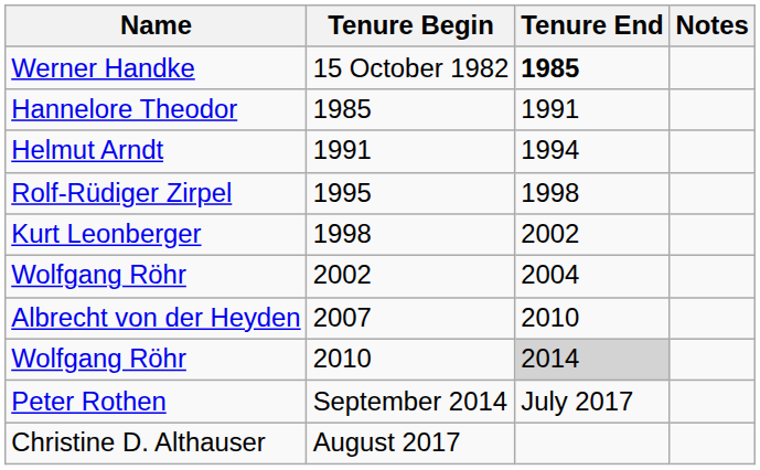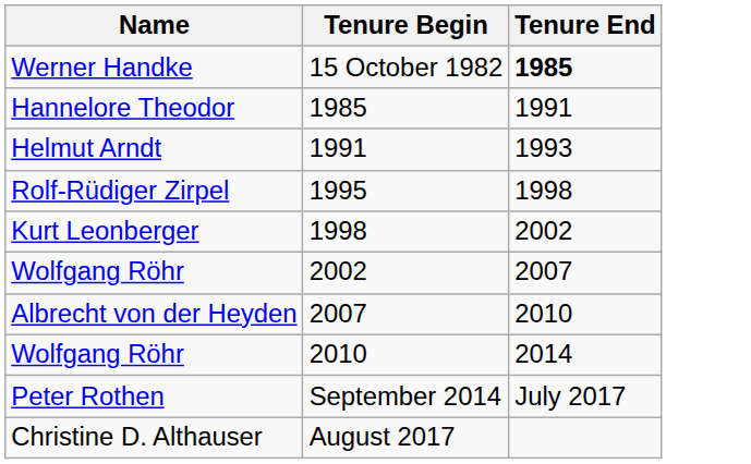- column: Notes
Helmut Arndt | Tenure End: 1994 -> 1993
Wolfgang Röhr / 2002 | Tenure End: 2004 -> 2007
Wolfgang Röhr / 2010 | Tenure End: lightgrey background -> no background
